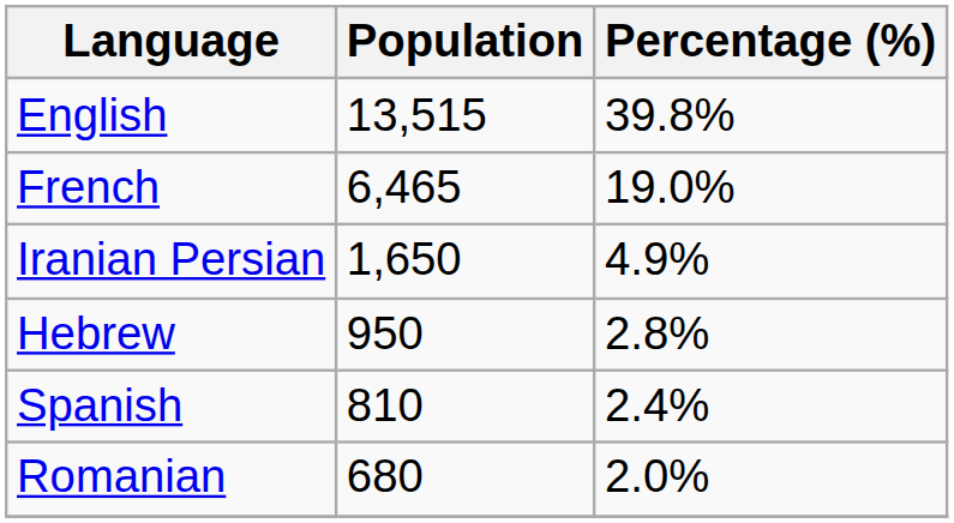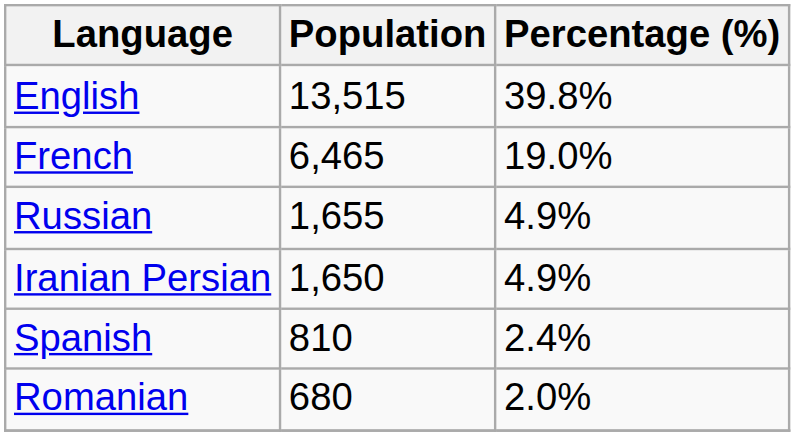+ row: Russian | 1,655 | 4.9%
- row: Hebrew | 950 | 2.8%
